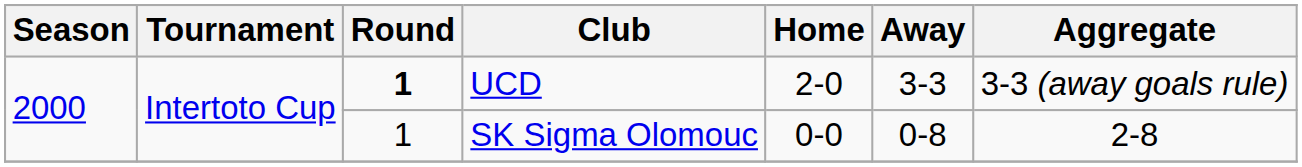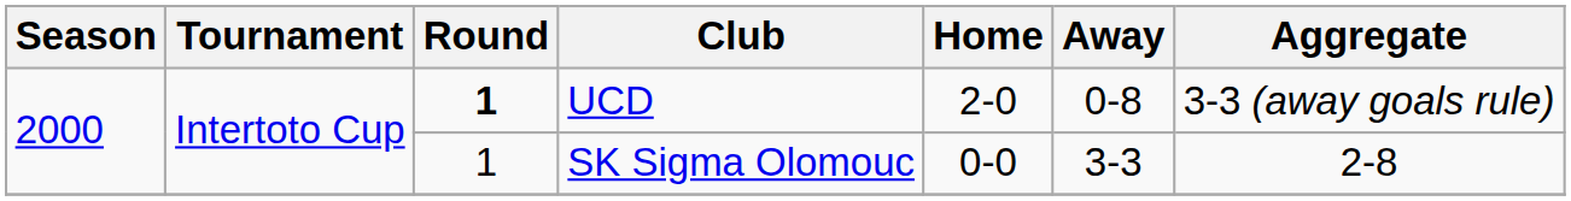UCD | Away: 3-3 -> 0-8
SK Sigma Olomouc | Away: 0-8 -> 3-3
